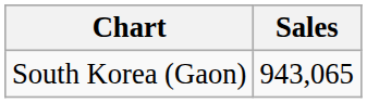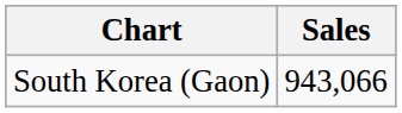South Korea (Gaon) | Sales: 943,065 -> 943,066
